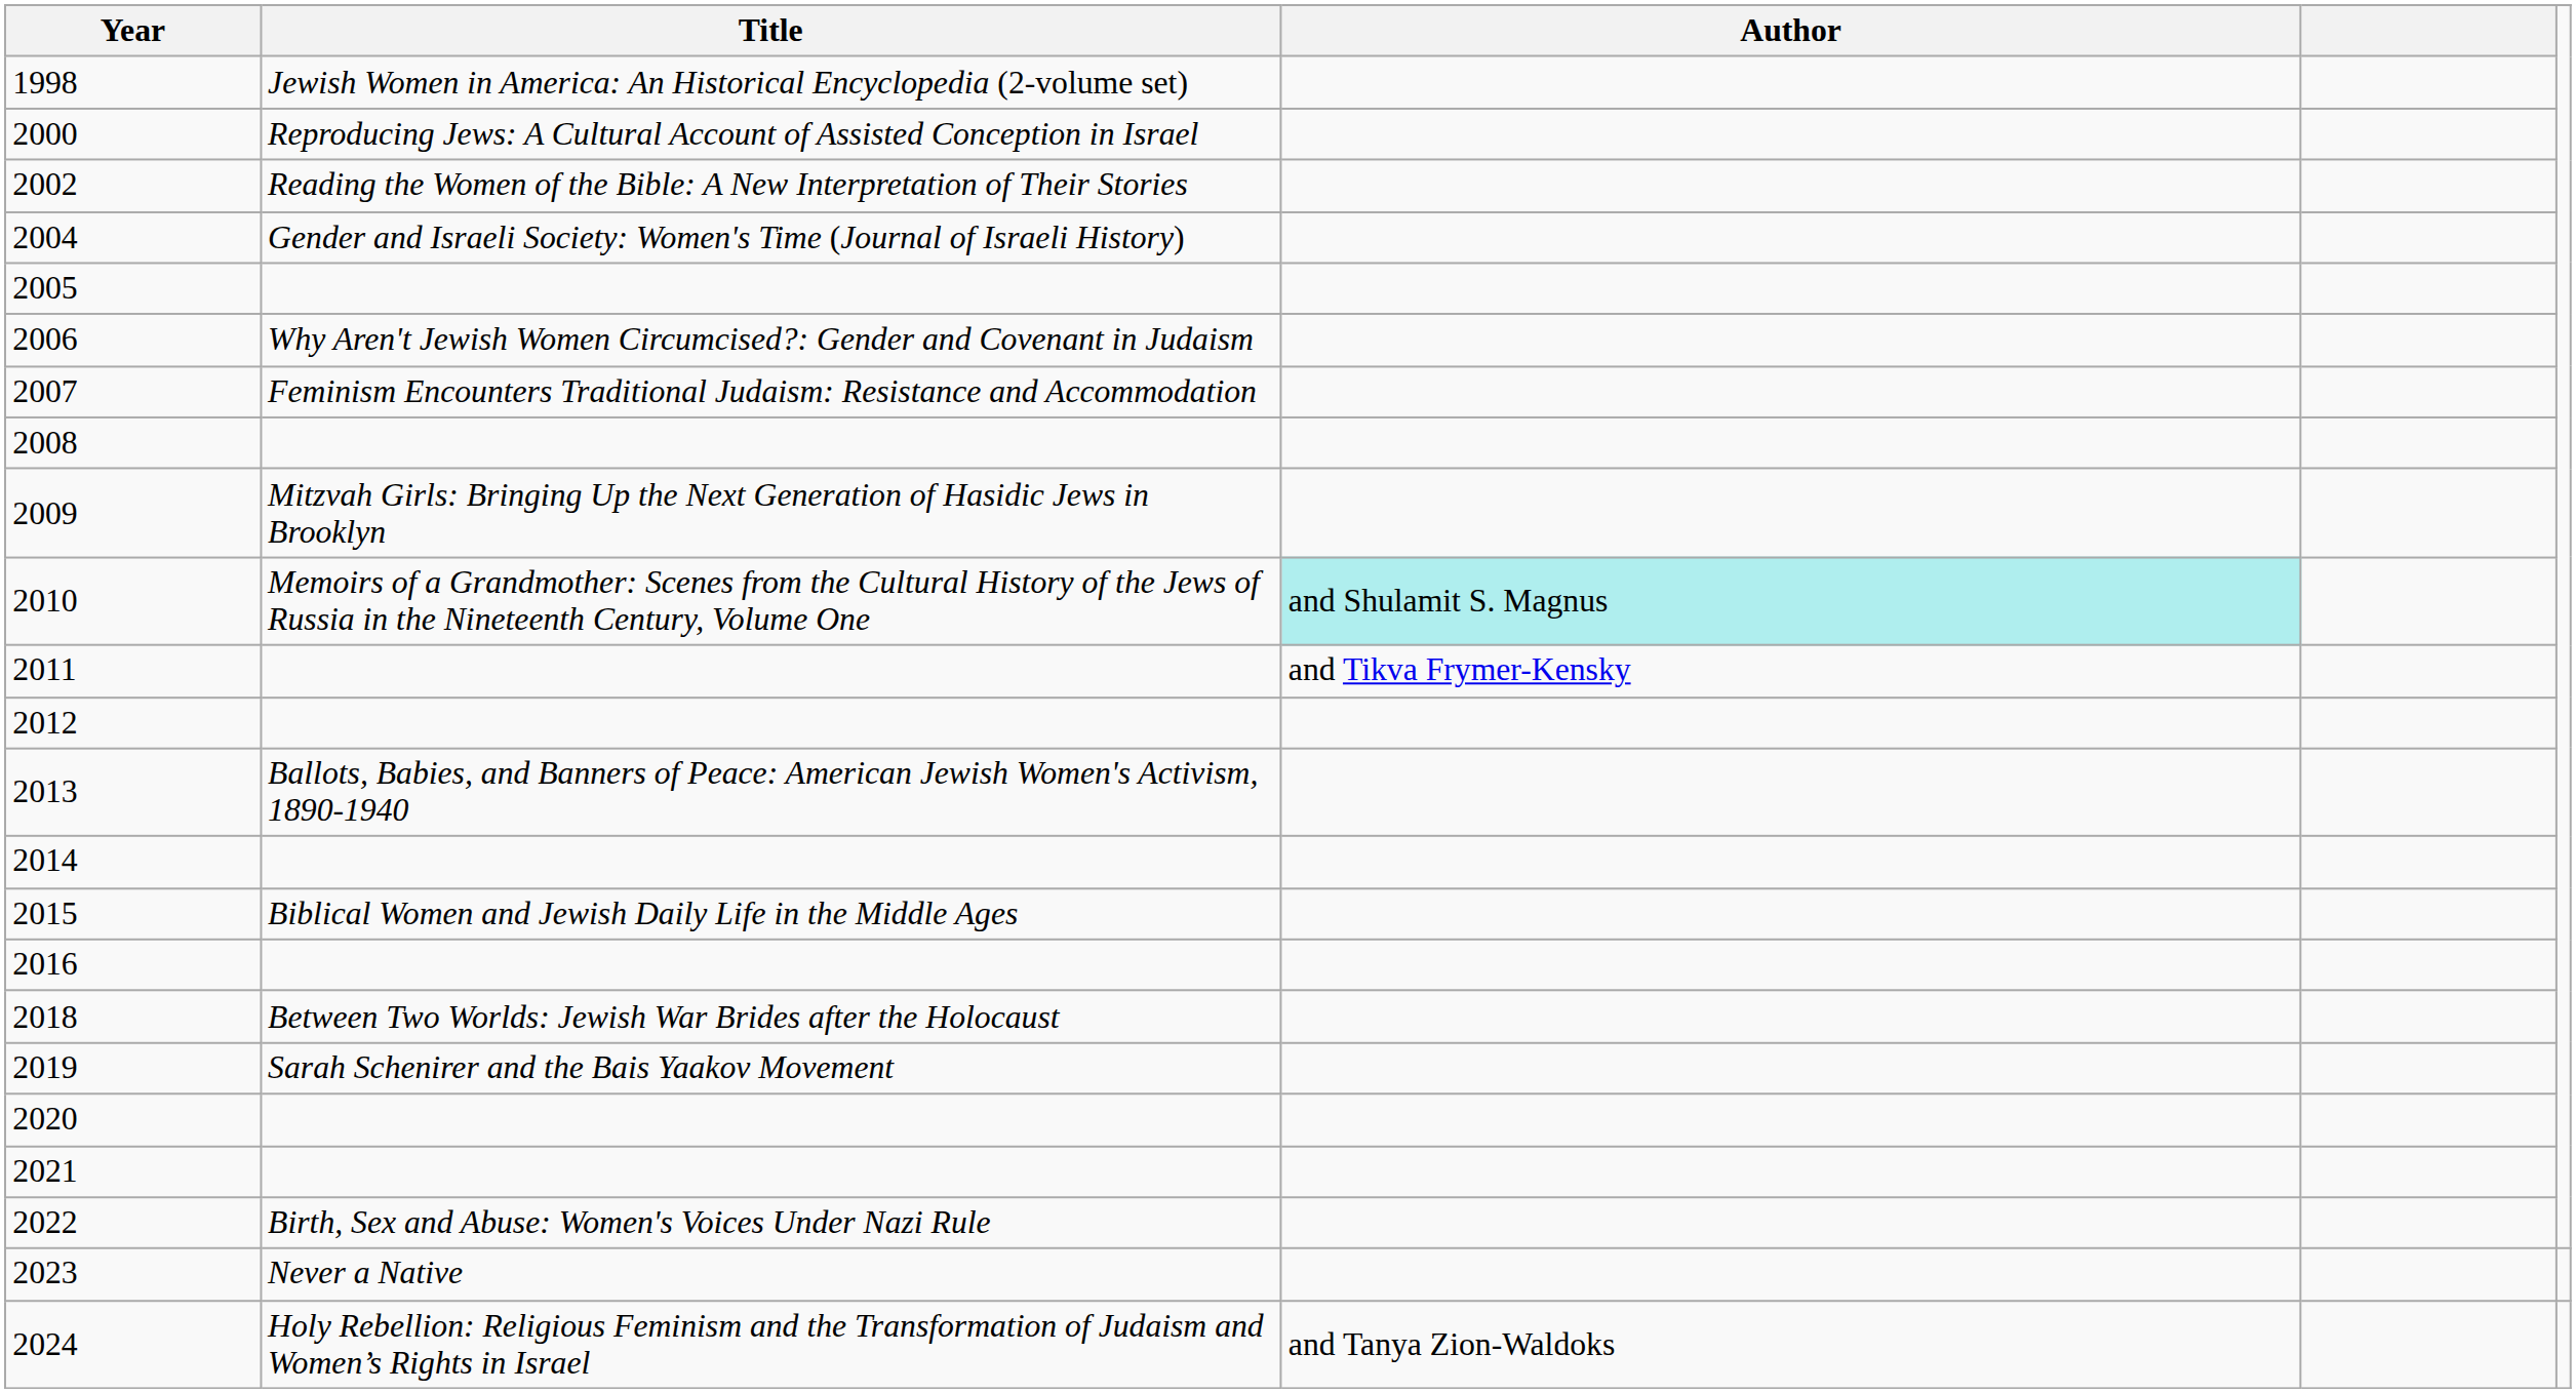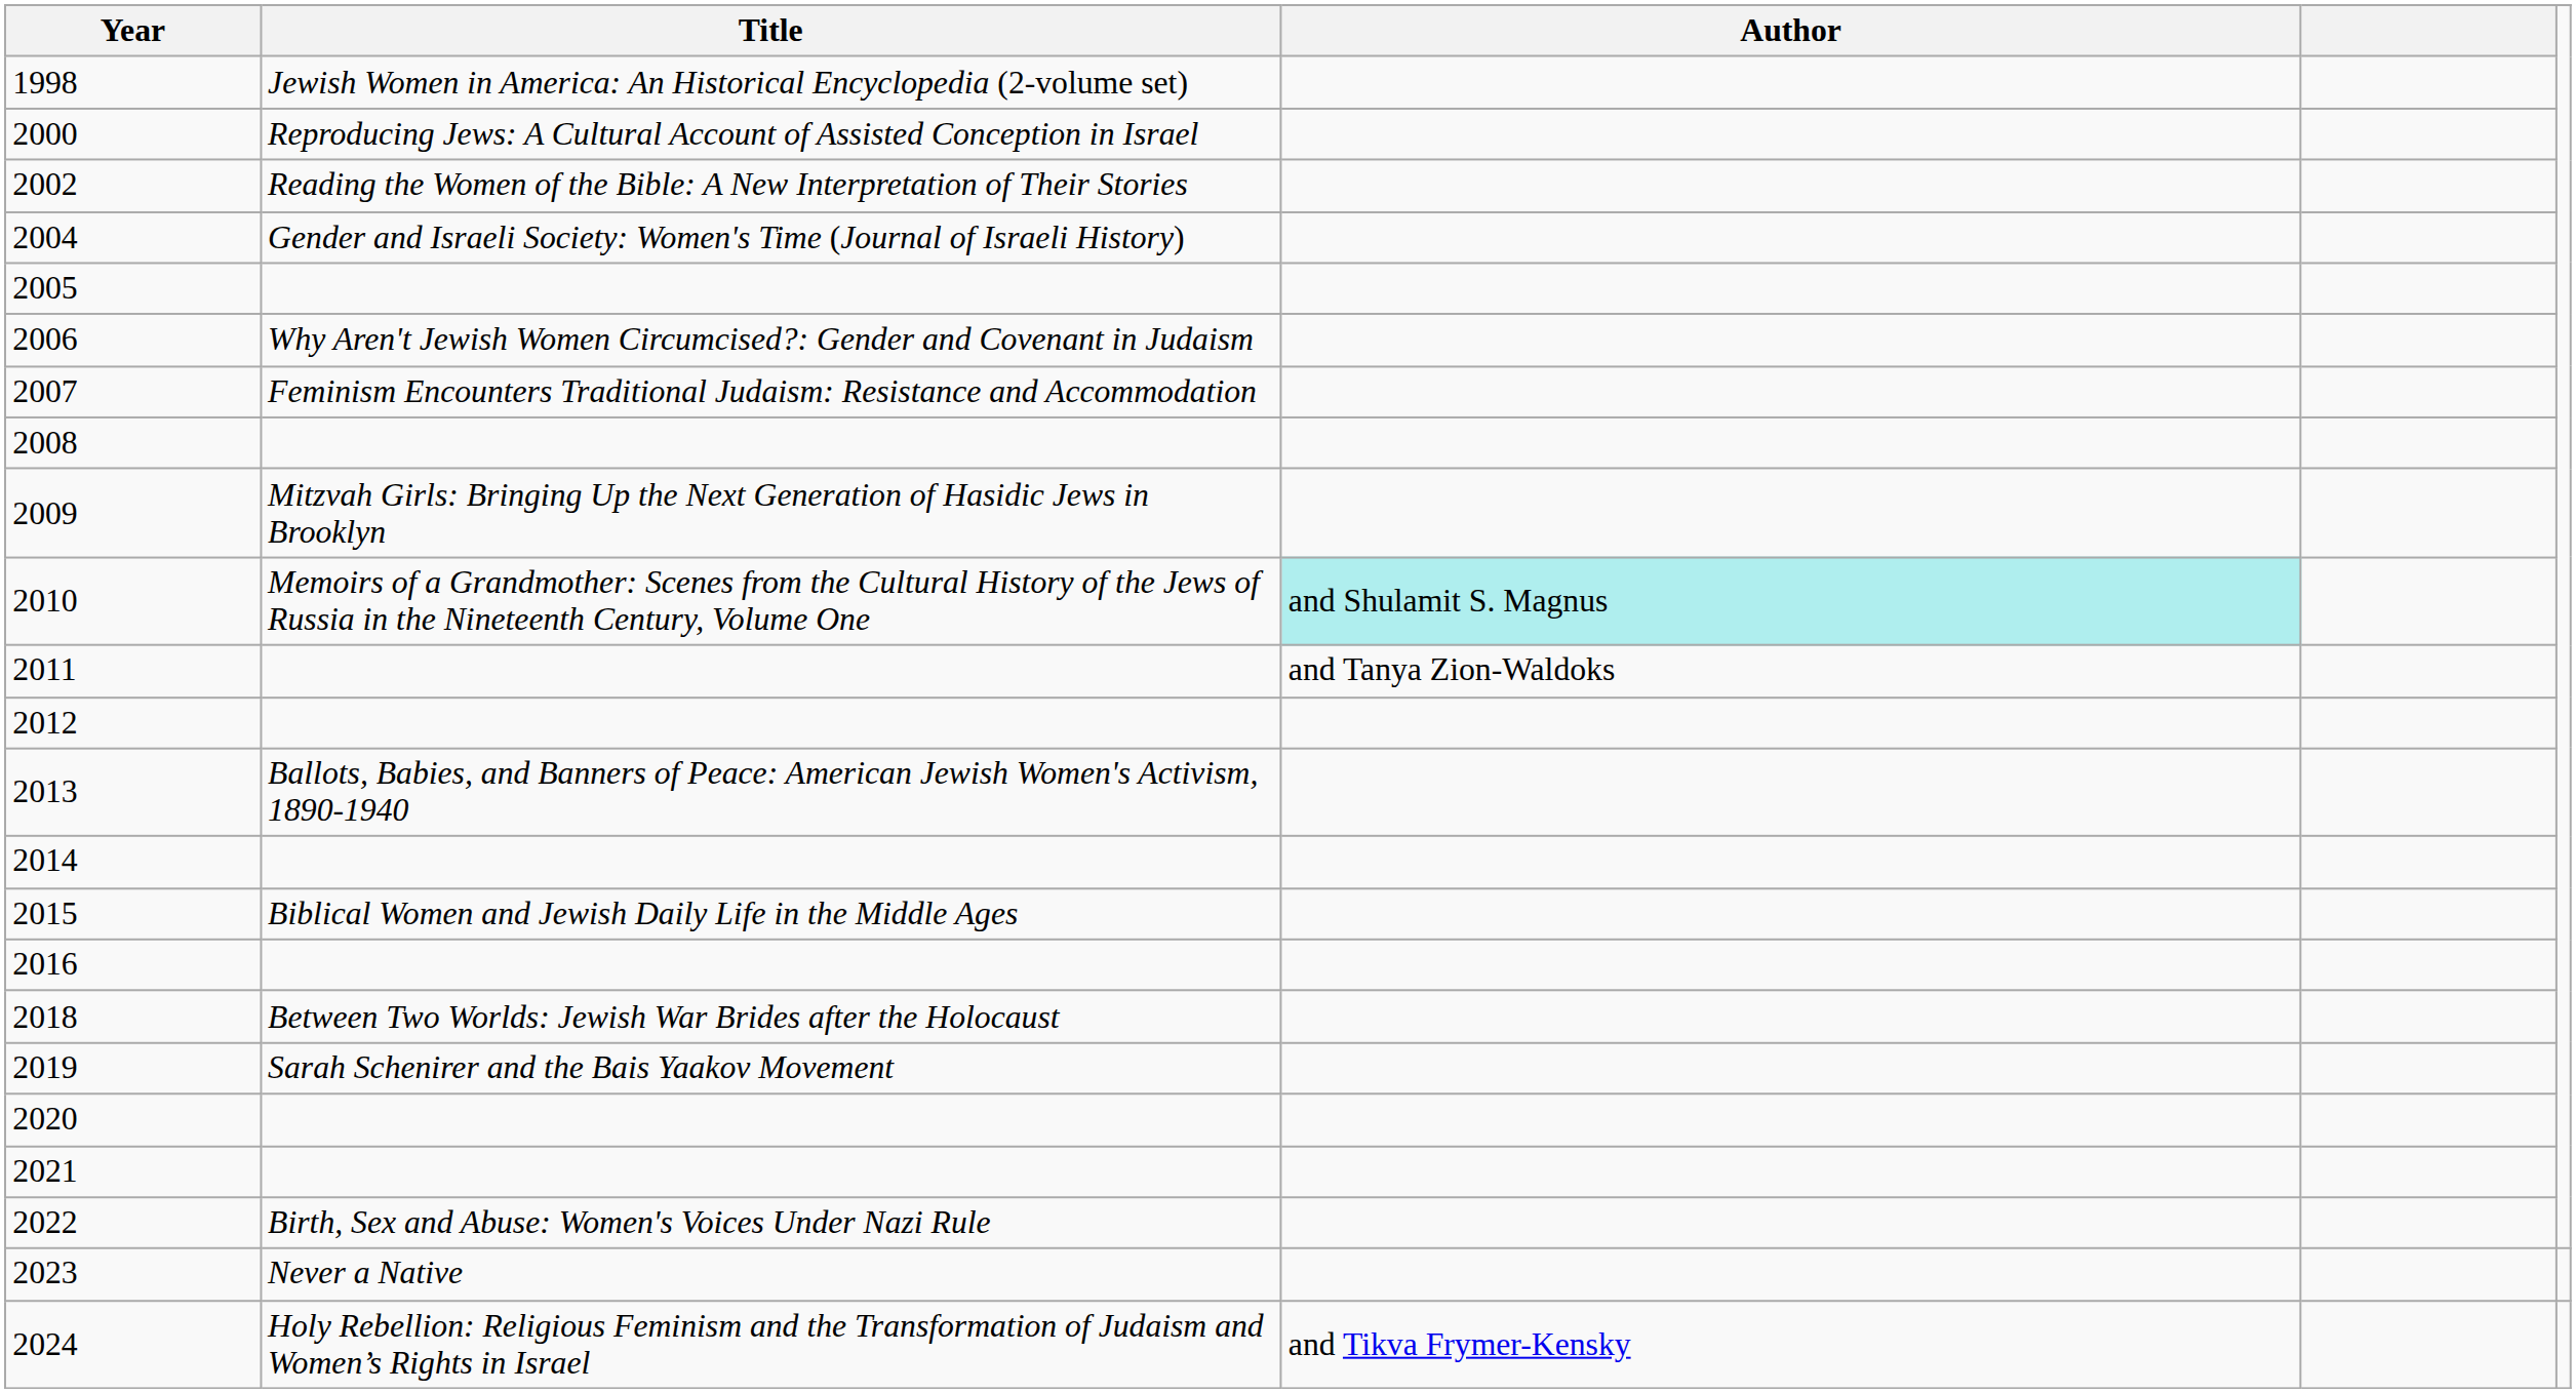2011 | Author: and Tikva Frymer-Kensky -> and Tanya Zion-Waldoks
2024 | Author: and Tanya Zion-Waldoks -> and Tikva Frymer-Kensky
